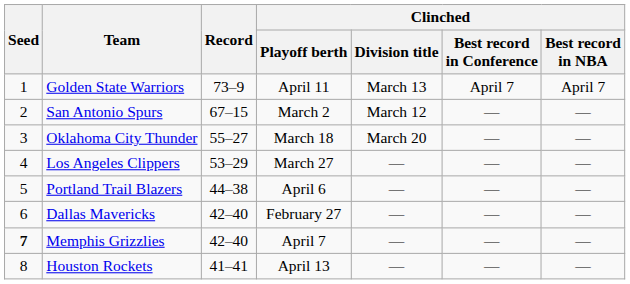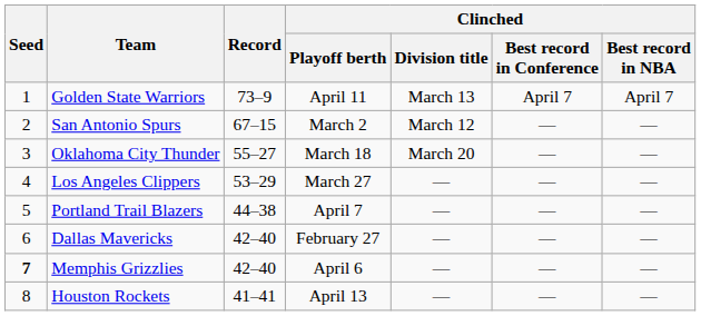Portland Trail Blazers | Clinched / Playoff berth: April 6 -> April 7
Memphis Grizzlies | Clinched / Playoff berth: April 7 -> April 6
